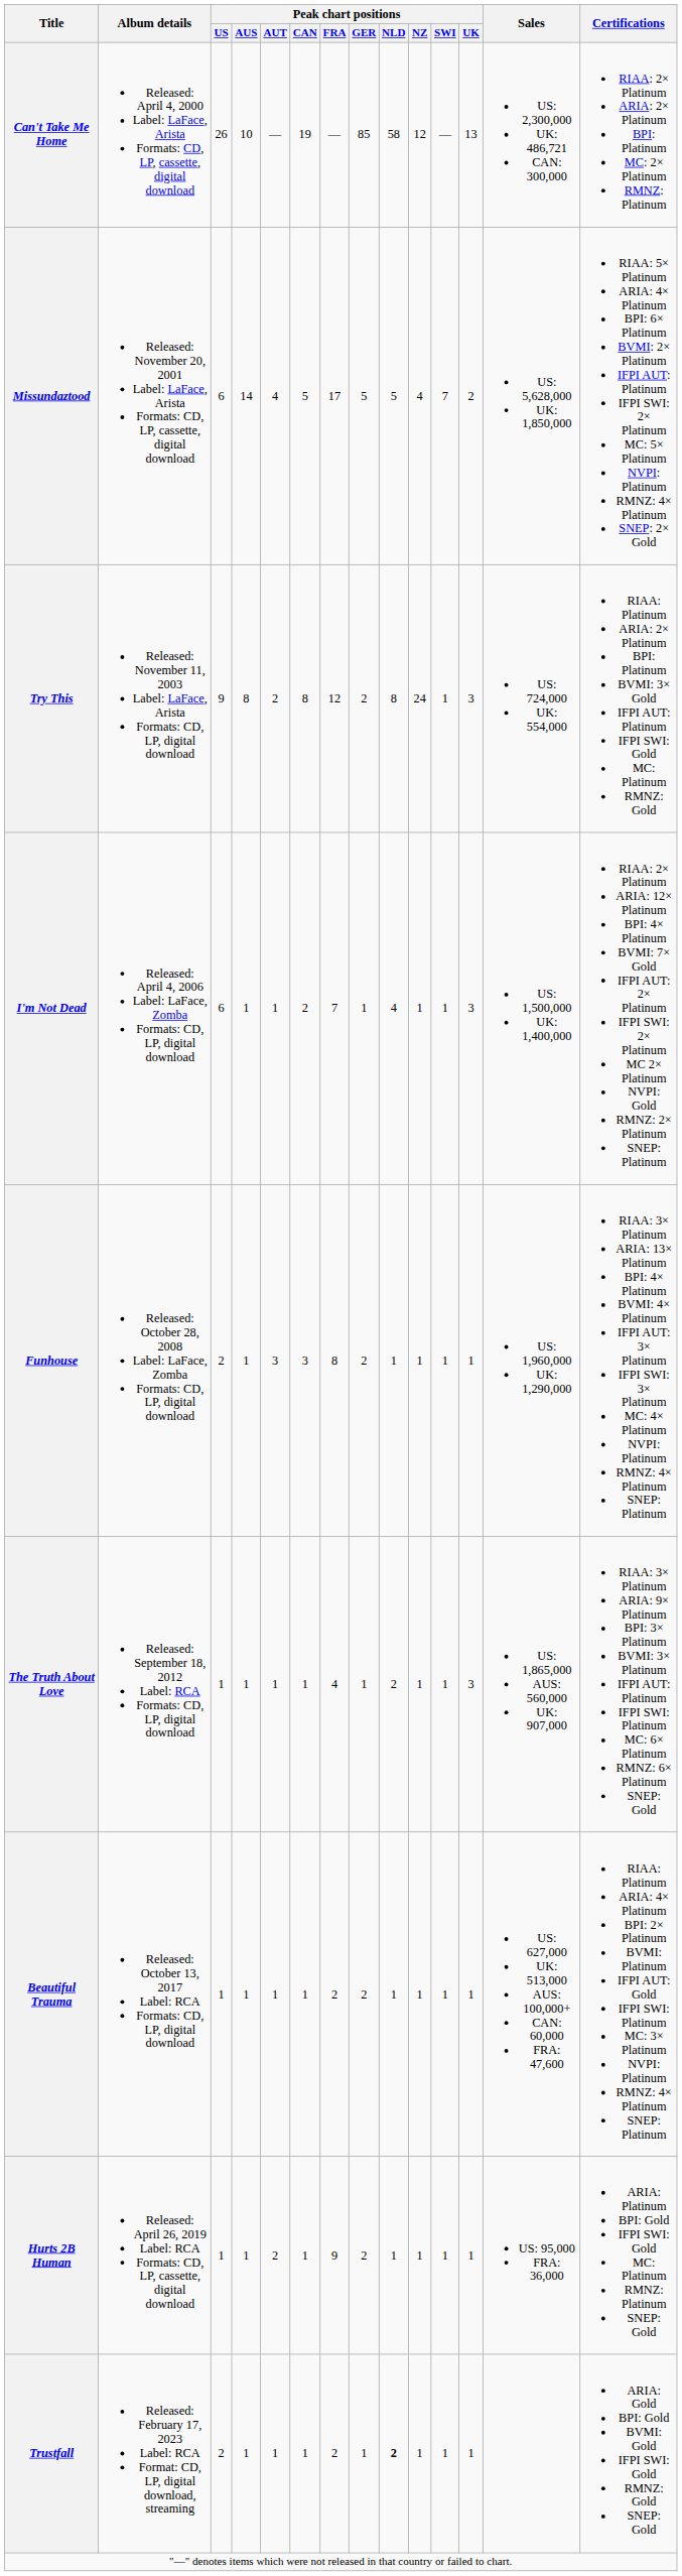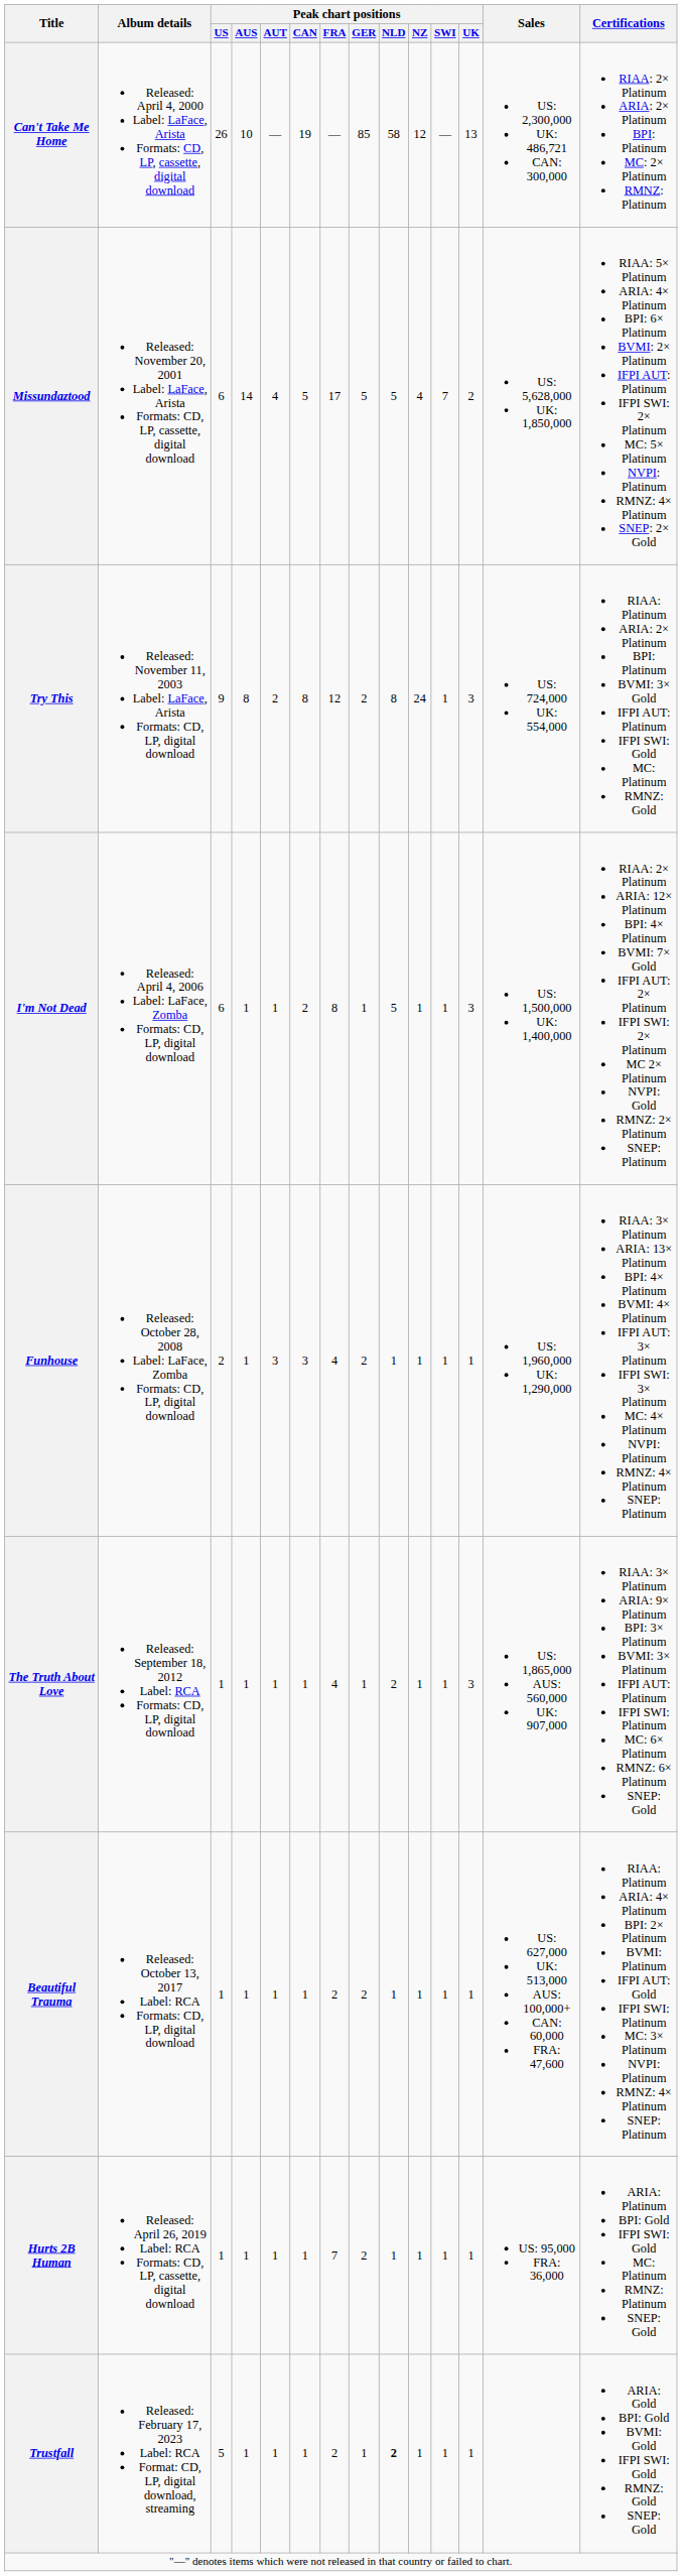I'm Not Dead | Peak chart positions / FRA: 7 -> 8
I'm Not Dead | Peak chart positions / NLD: 4 -> 5
Funhouse | Peak chart positions / FRA: 8 -> 4
Hurts 2B Human | Peak chart positions / AUT: 2 -> 1
Hurts 2B Human | Peak chart positions / FRA: 9 -> 7
Trustfall | Peak chart positions / US: 2 -> 5
